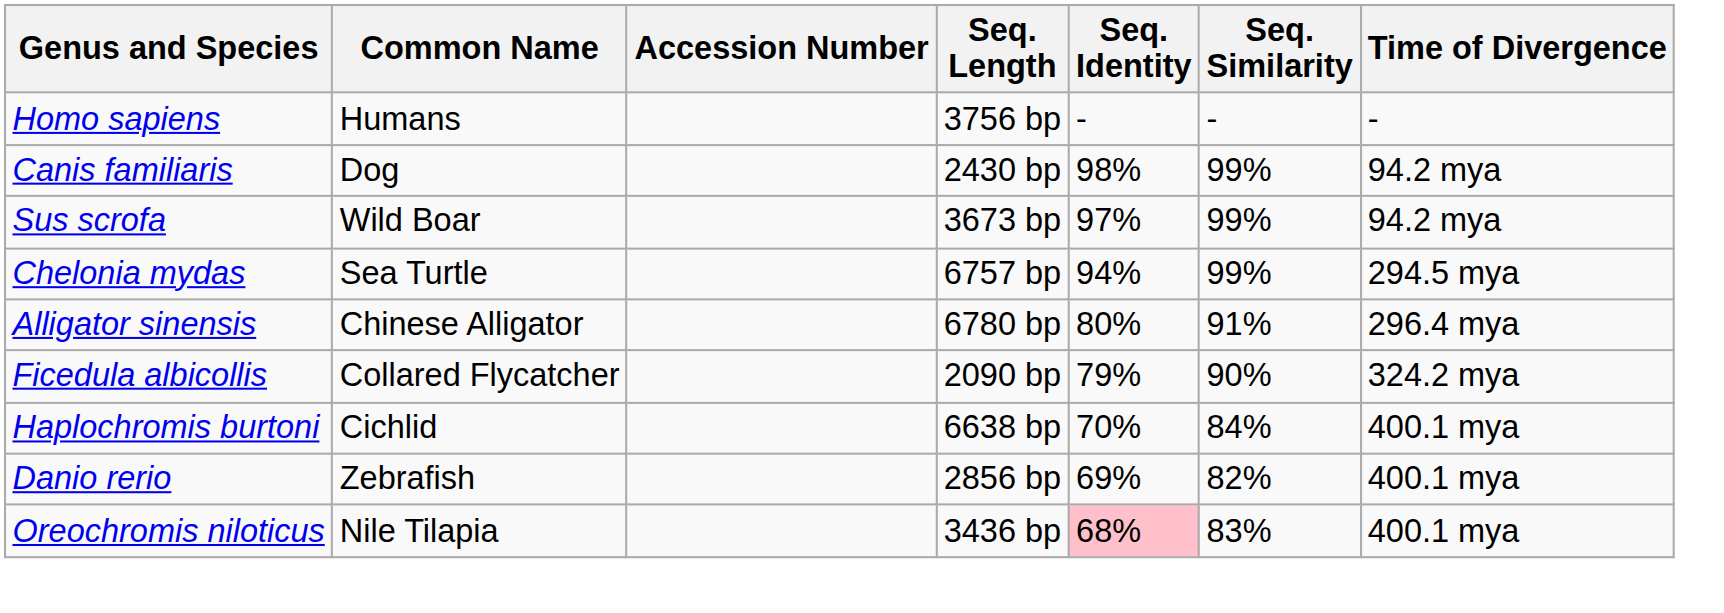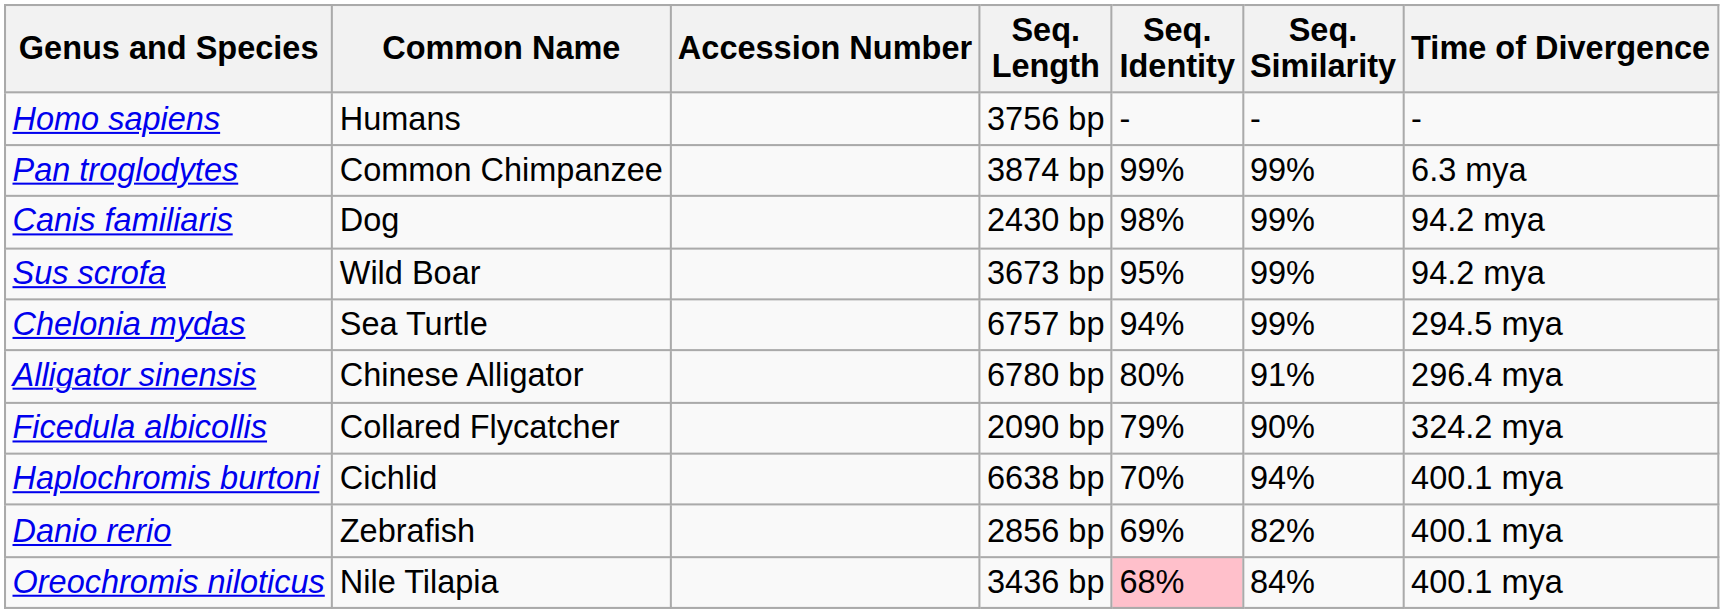+ row: Pan troglodytes | Common Chimpanzee | 3874 bp | 99% | 99% | 6.3 mya
Sus scrofa | Seq. Identity: 97% -> 95%
Haplochromis burtoni | Seq. Similarity: 84% -> 94%
Oreochromis niloticus | Seq. Similarity: 83% -> 84%
